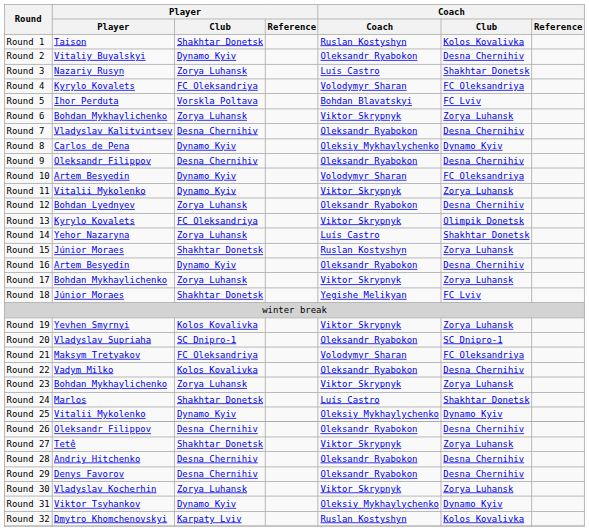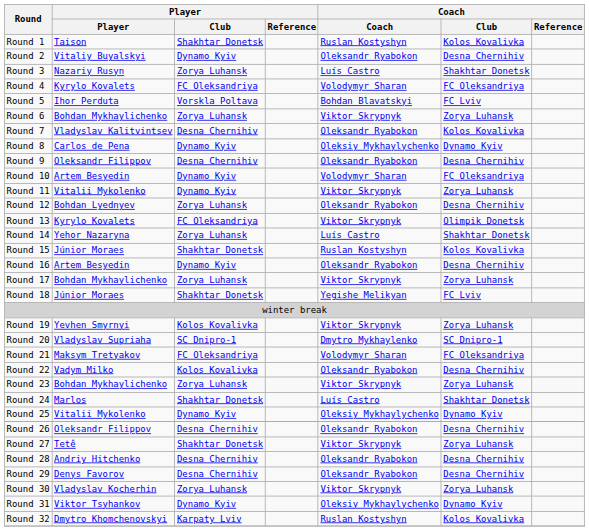Round 7 | Coach / Club: Desna Chernihiv -> Kolos Kovalivka
Round 15 | Coach / Club: Zorya Luhansk -> Kolos Kovalivka
Round 20 | Coach: Oleksandr Ryabokon -> Dmytro Mykhaylenko
